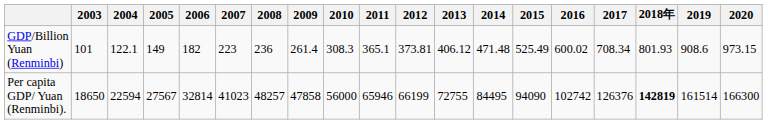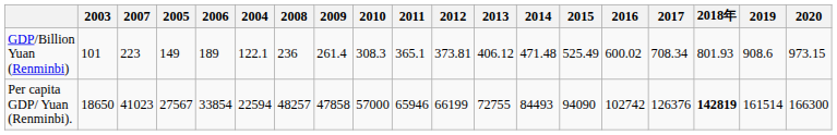columns swapped: 2004 <-> 2007
GDP/Billion Yuan (Renminbi) | 2006: 182 -> 189
Per capita GDP/ Yuan (Renminbi). | 2006: 32814 -> 33854
Per capita GDP/ Yuan (Renminbi). | 2010: 56000 -> 57000
Per capita GDP/ Yuan (Renminbi). | 2014: 84495 -> 84493
